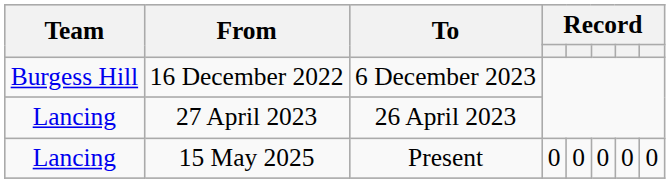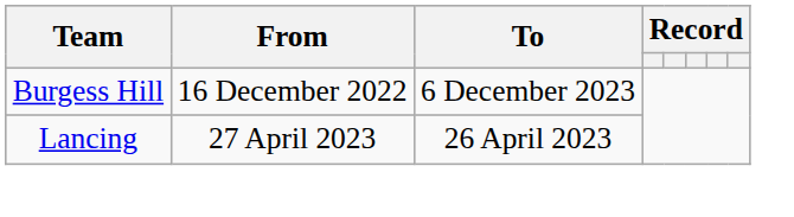- row: Lancing | 15 May 2025 | Present | 0 | 0 | 0 | 0 | 0
